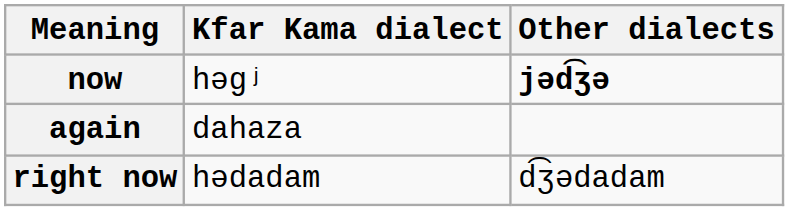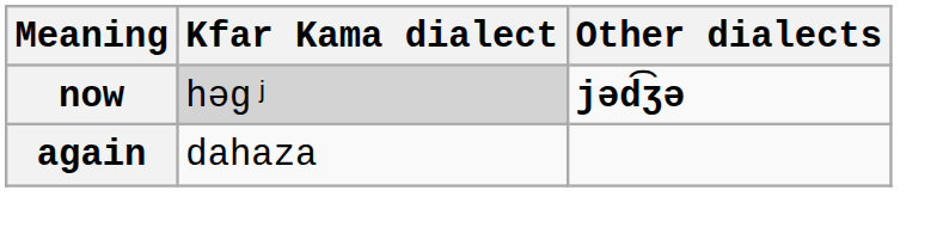now | Kfar Kama dialect: no background -> lightgrey background
- row: right now | hədadam | d͡ʒədadam
